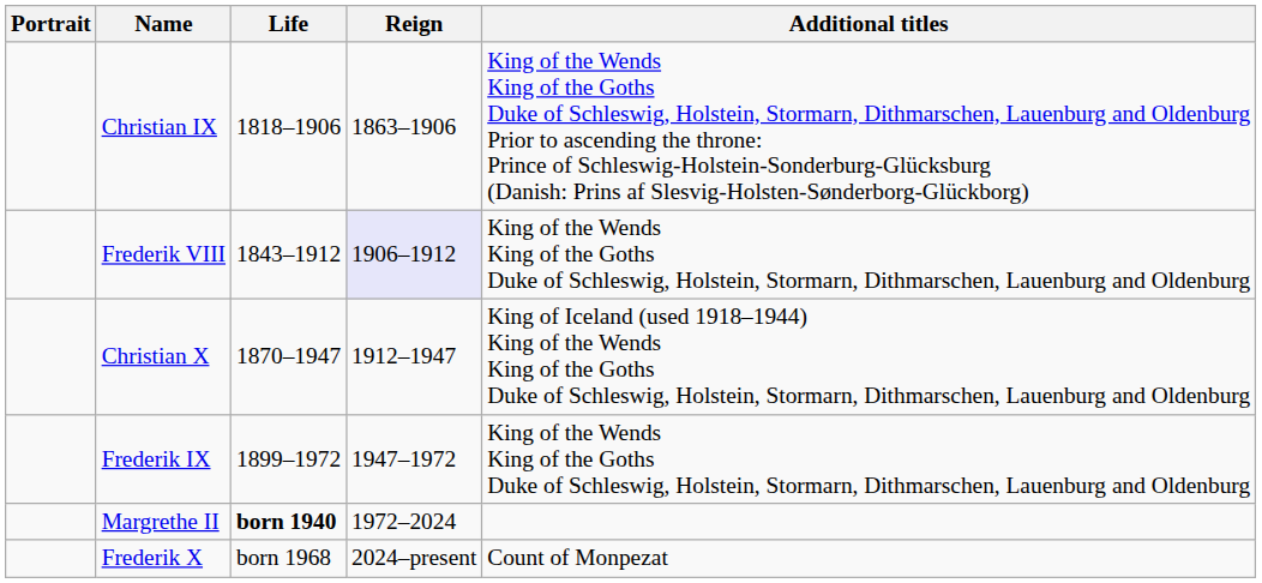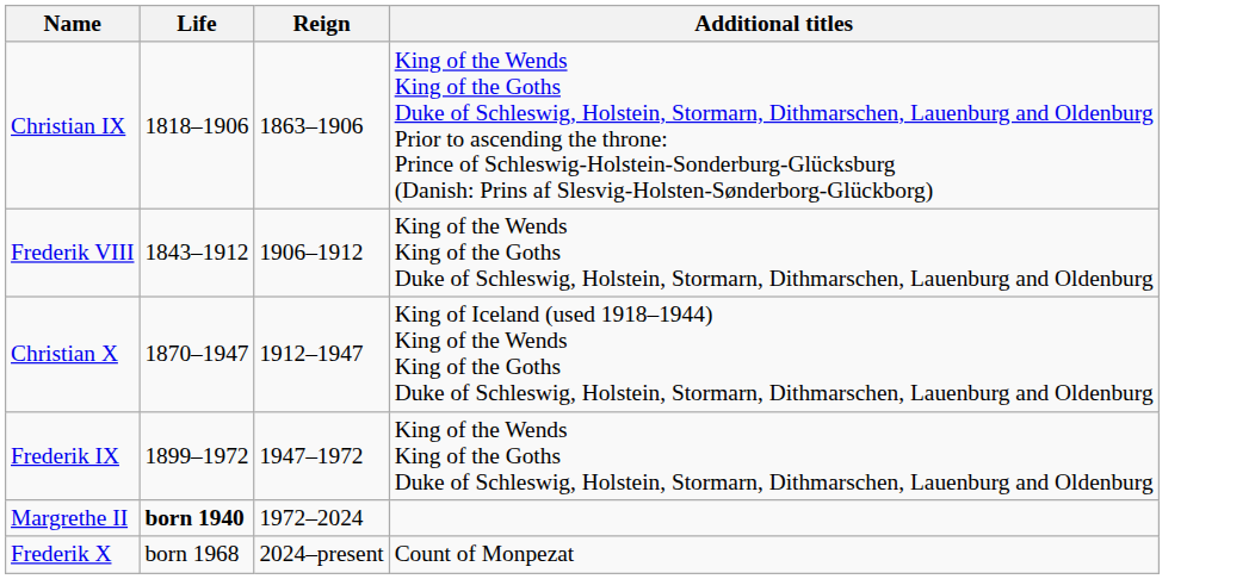- column: Portrait
Frederik VIII | Reign: lavender background -> no background
